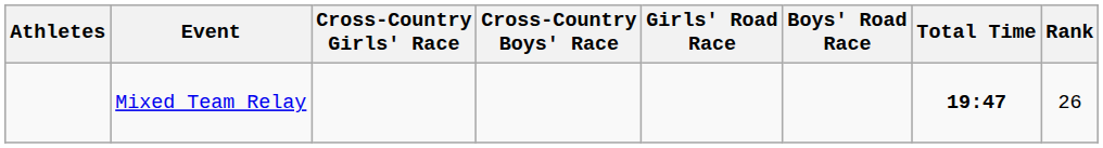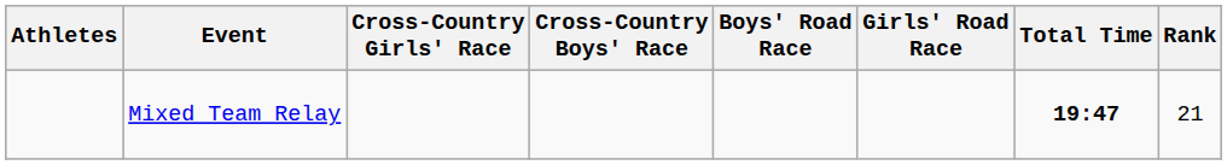columns swapped: Boys' Road Race <-> Girls' Road Race
Mixed Team Relay | Rank: 26 -> 21
